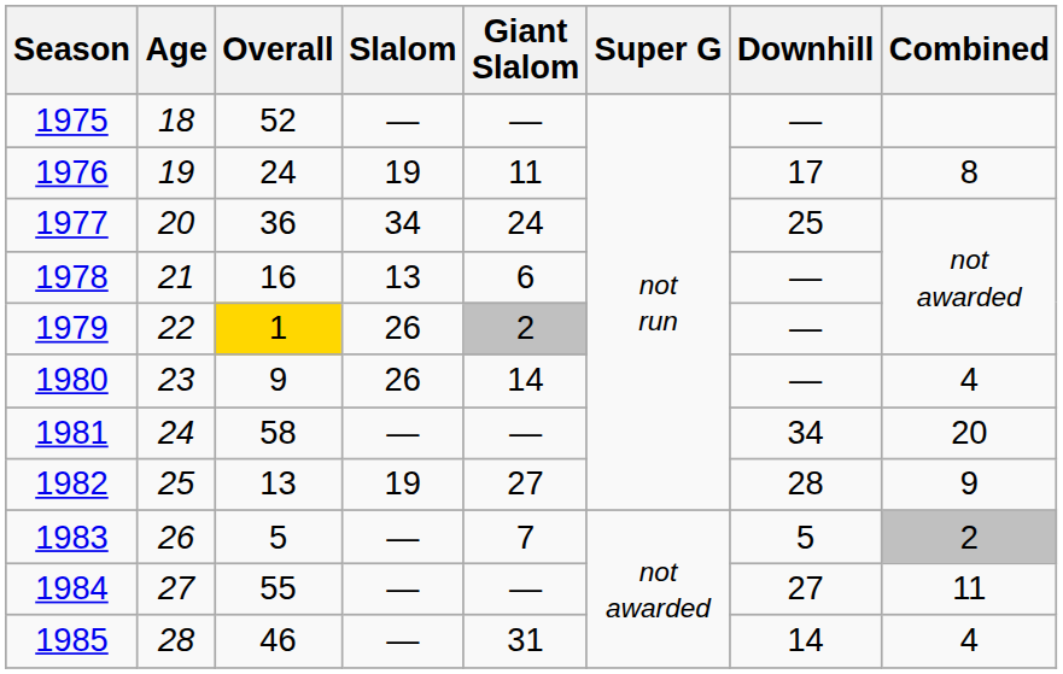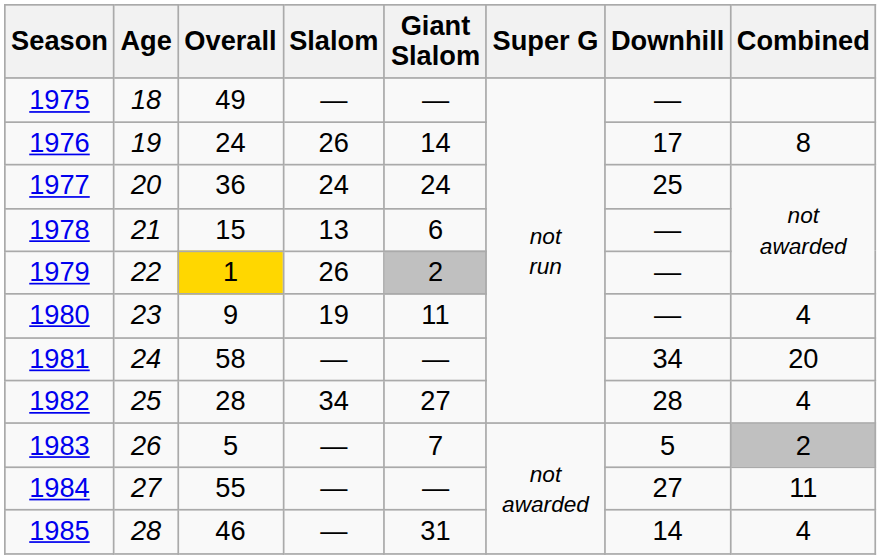1975 | Overall: 52 -> 49
1976 | Slalom: 19 -> 26
1976 | Giant Slalom: 11 -> 14
1977 | Slalom: 34 -> 24
1978 | Overall: 16 -> 15
1980 | Slalom: 26 -> 19
1980 | Giant Slalom: 14 -> 11
1982 | Overall: 13 -> 28
1982 | Slalom: 19 -> 34
1982 | Combined: 9 -> 4
